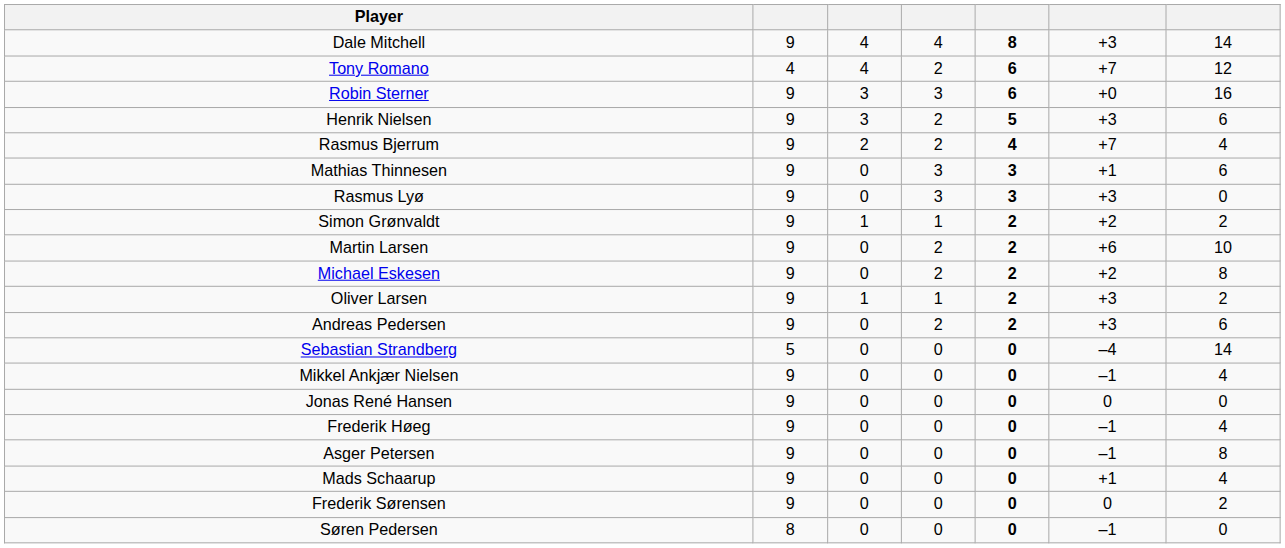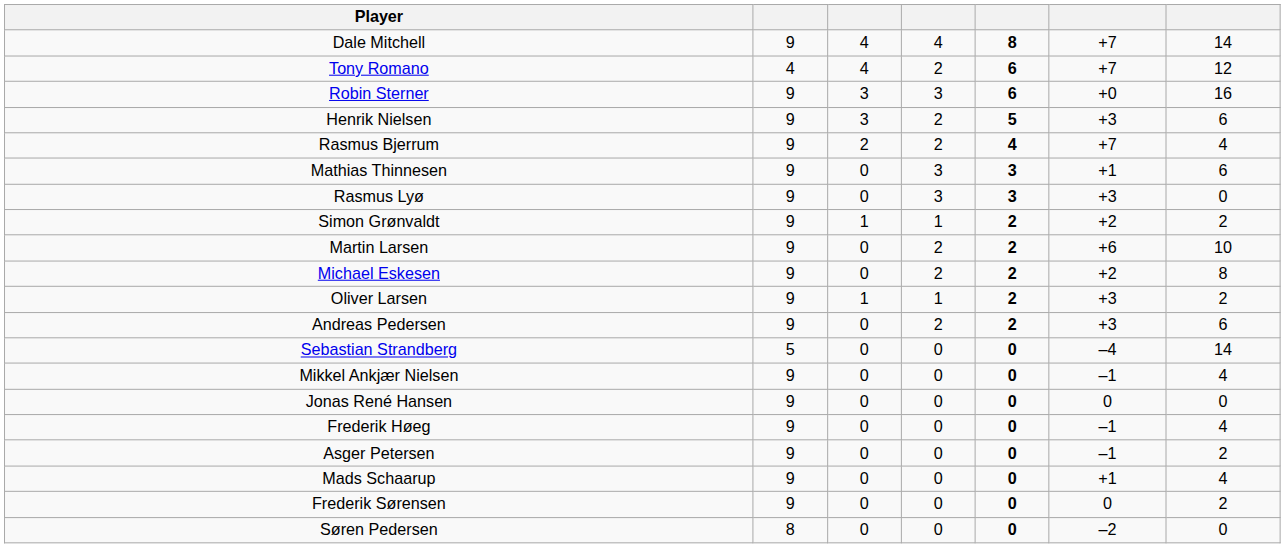Dale Mitchell | column 6: +3 -> +7
Asger Petersen | column 7: 8 -> 2
Søren Pedersen | column 6: –1 -> –2
